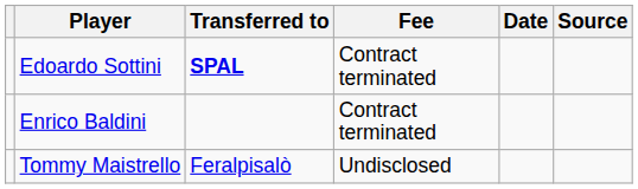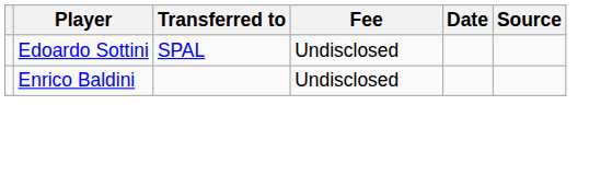Edoardo Sottini | Transferred to: bold -> normal
Edoardo Sottini | Fee: Contract terminated -> Undisclosed
Enrico Baldini | Fee: Contract terminated -> Undisclosed
- row: Tommy Maistrello | Feralpisalò | Undisclosed
